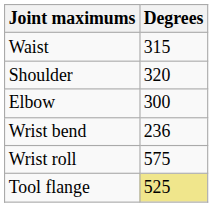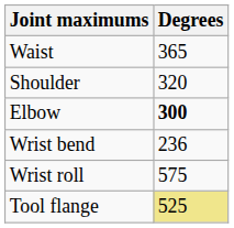Waist | Degrees: 315 -> 365
Elbow | Degrees: normal -> bold
